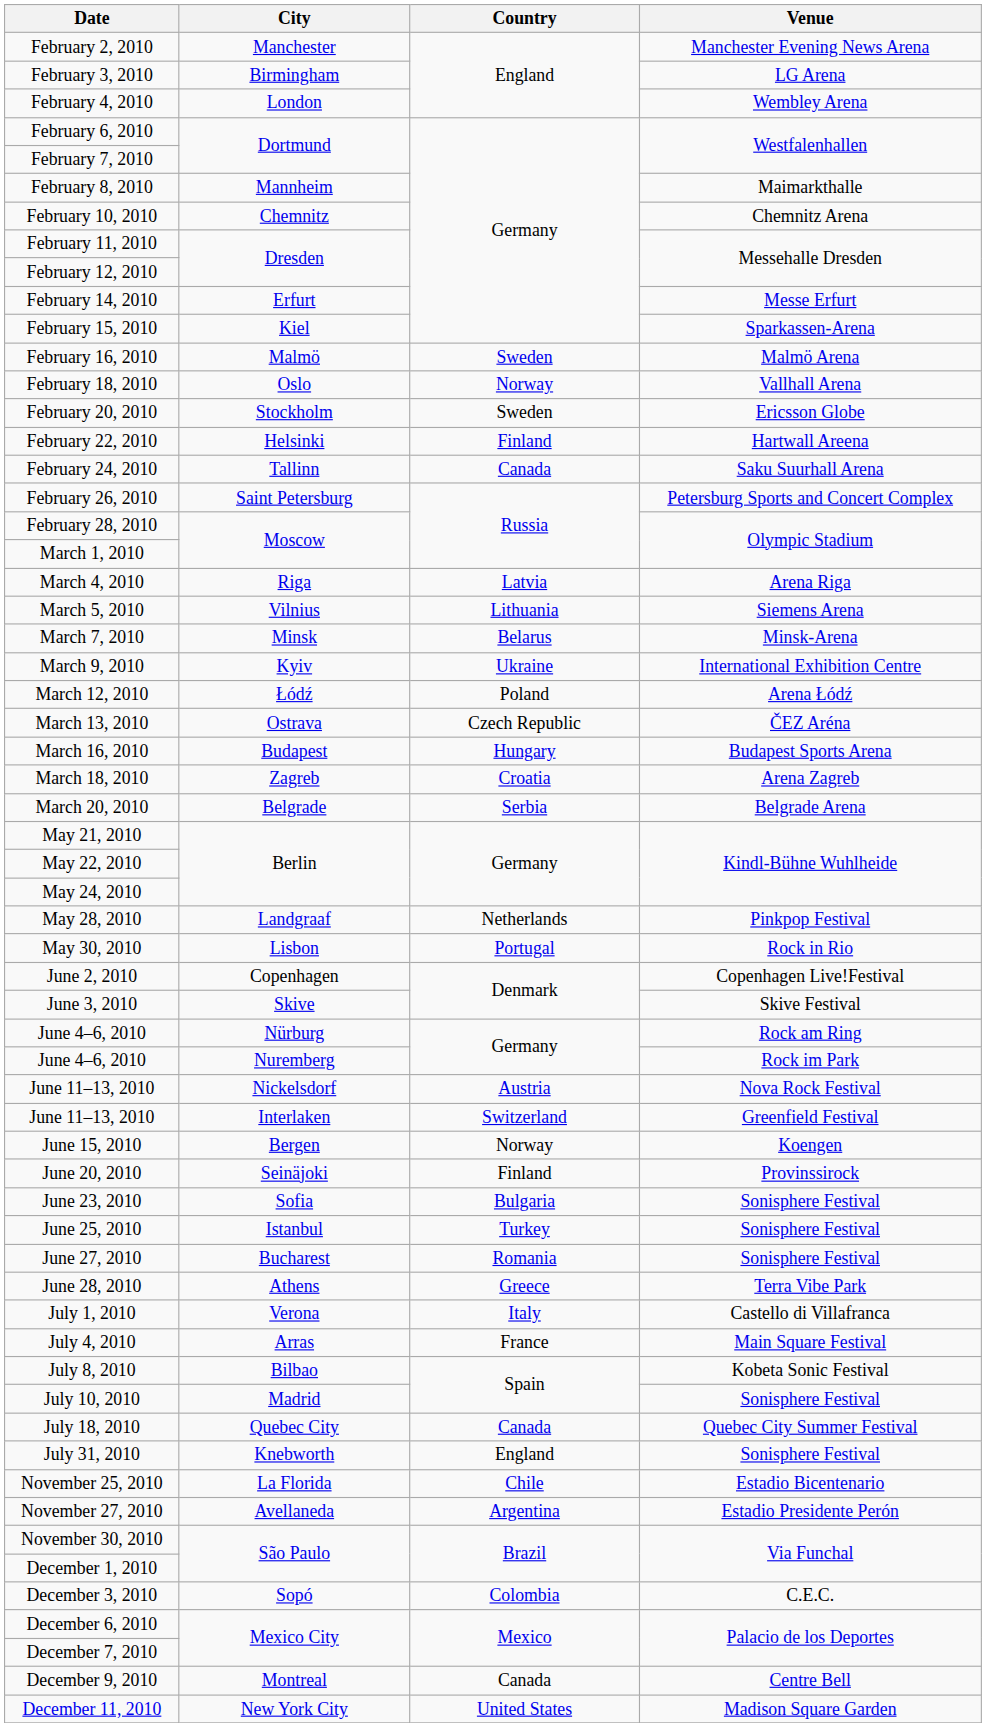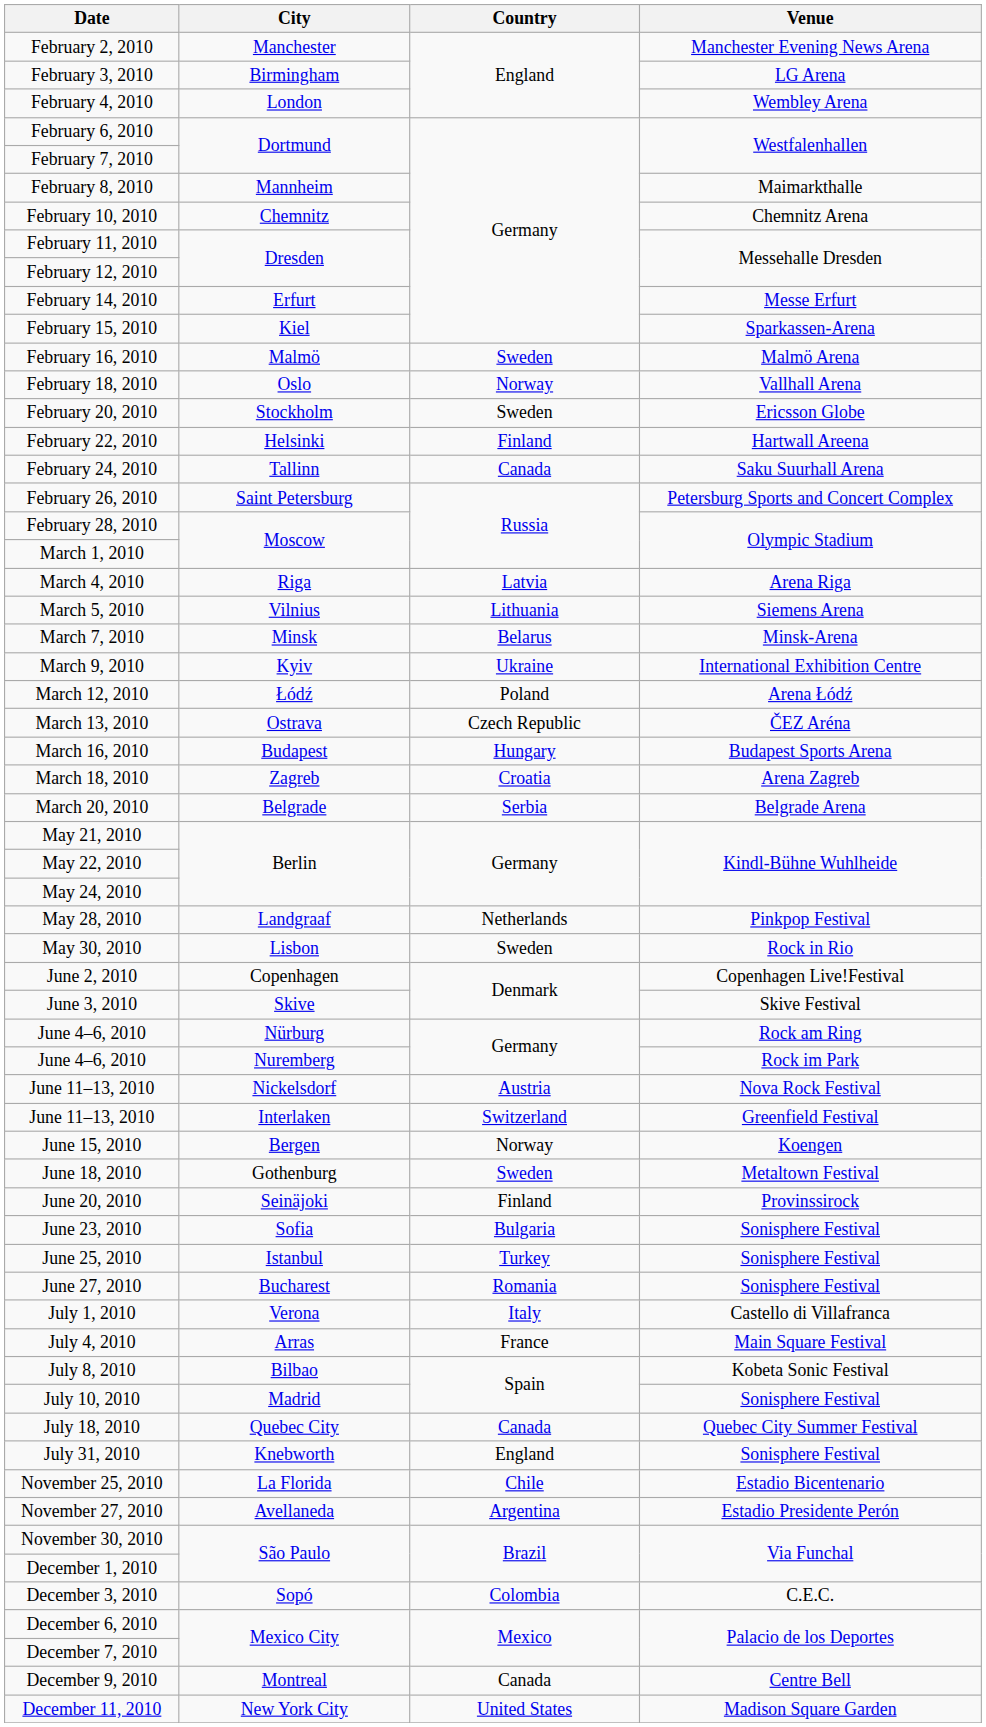May 30, 2010 | Country: Portugal -> Sweden
+ row: June 18, 2010 | Gothenburg | Sweden | Metaltown Festival
- row: June 28, 2010 | Athens | Greece | Terra Vibe Park
